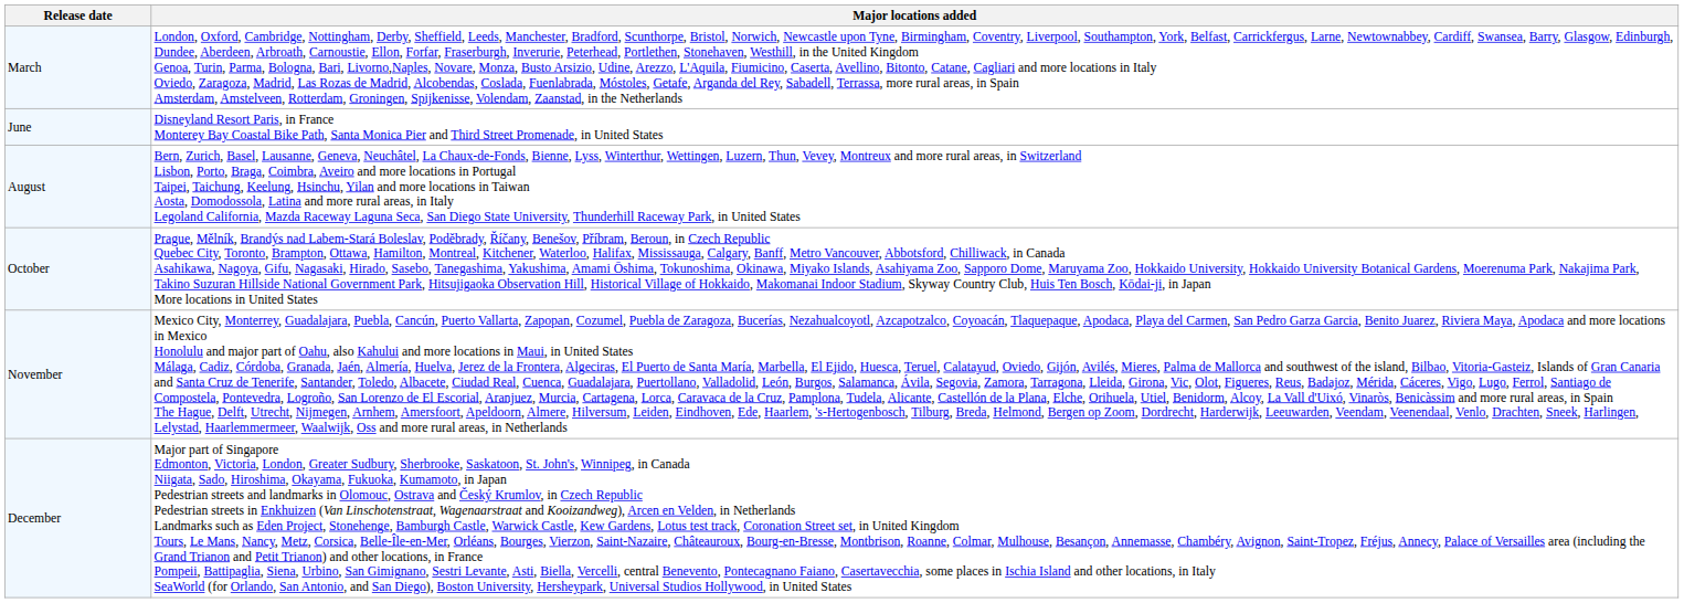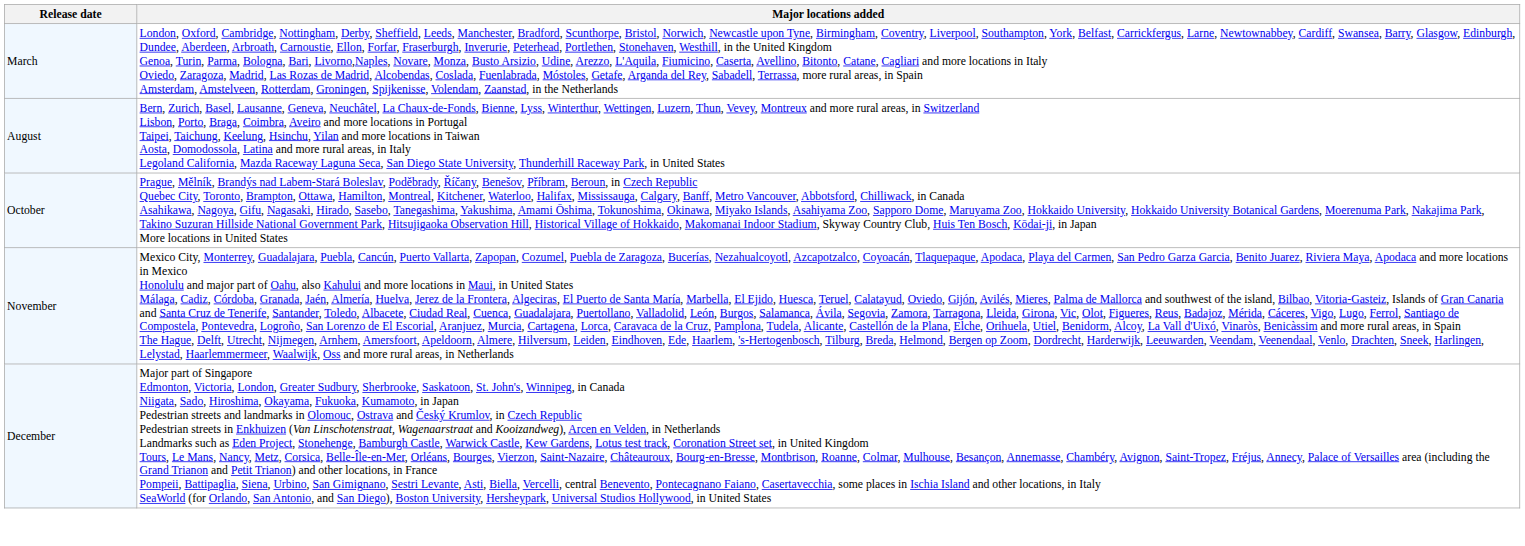- row: June | Disneyland Resort Paris, in France Monterey Bay Coastal Bike Path, Santa Monica Pier and Third Street Promenade, in United States
